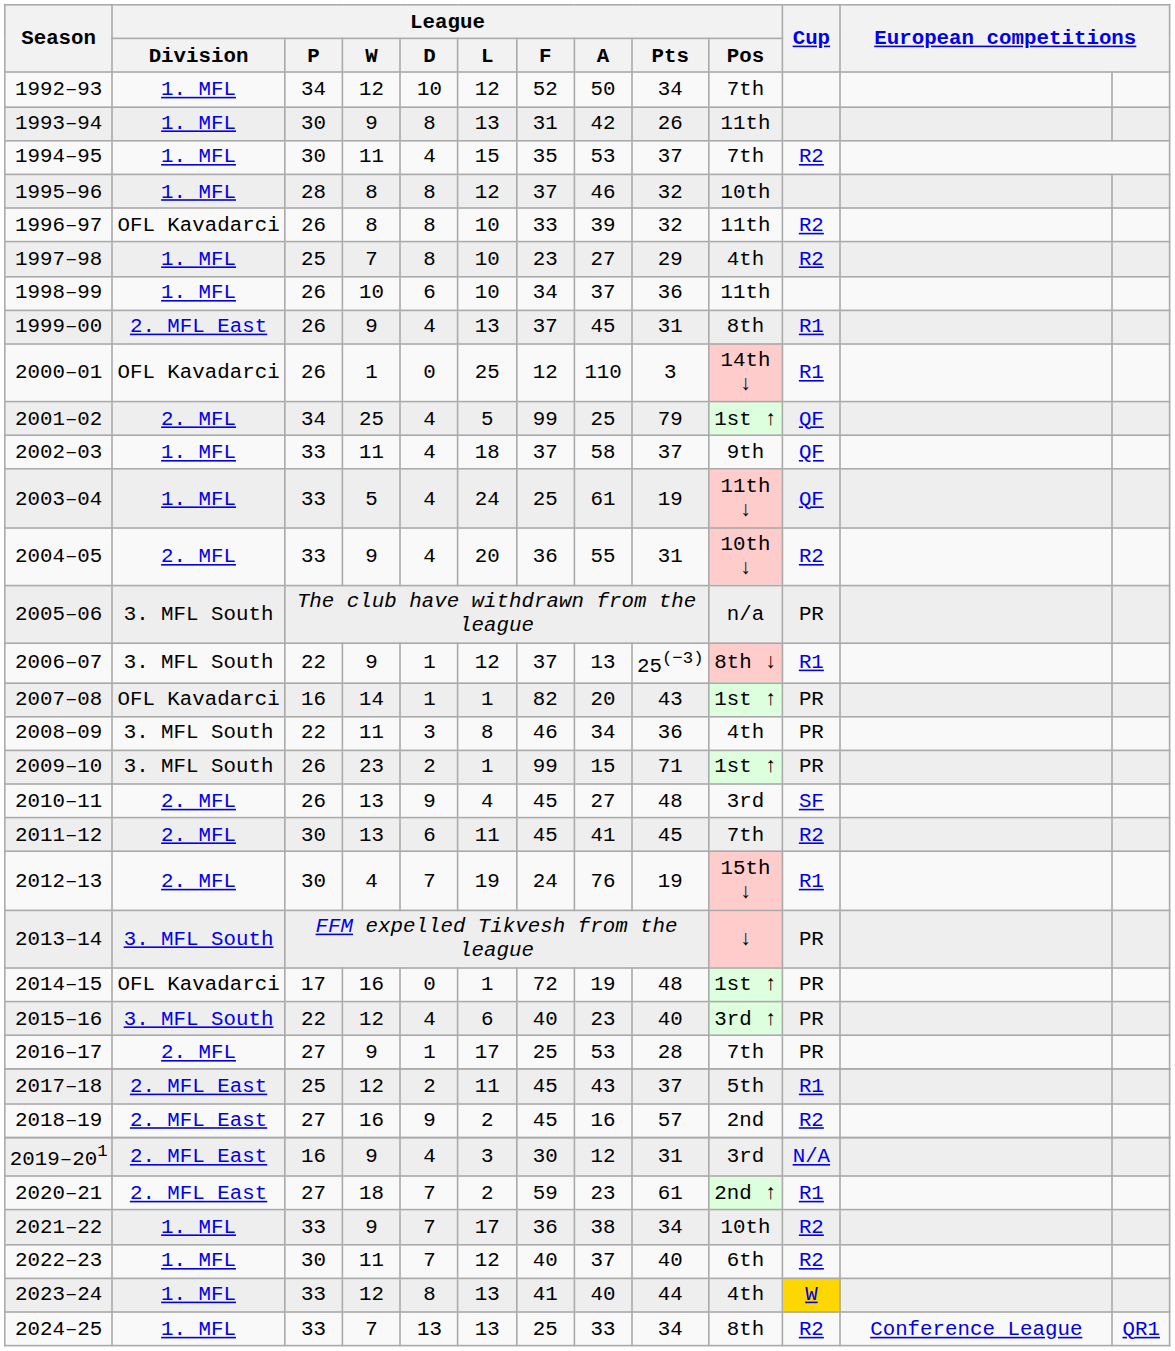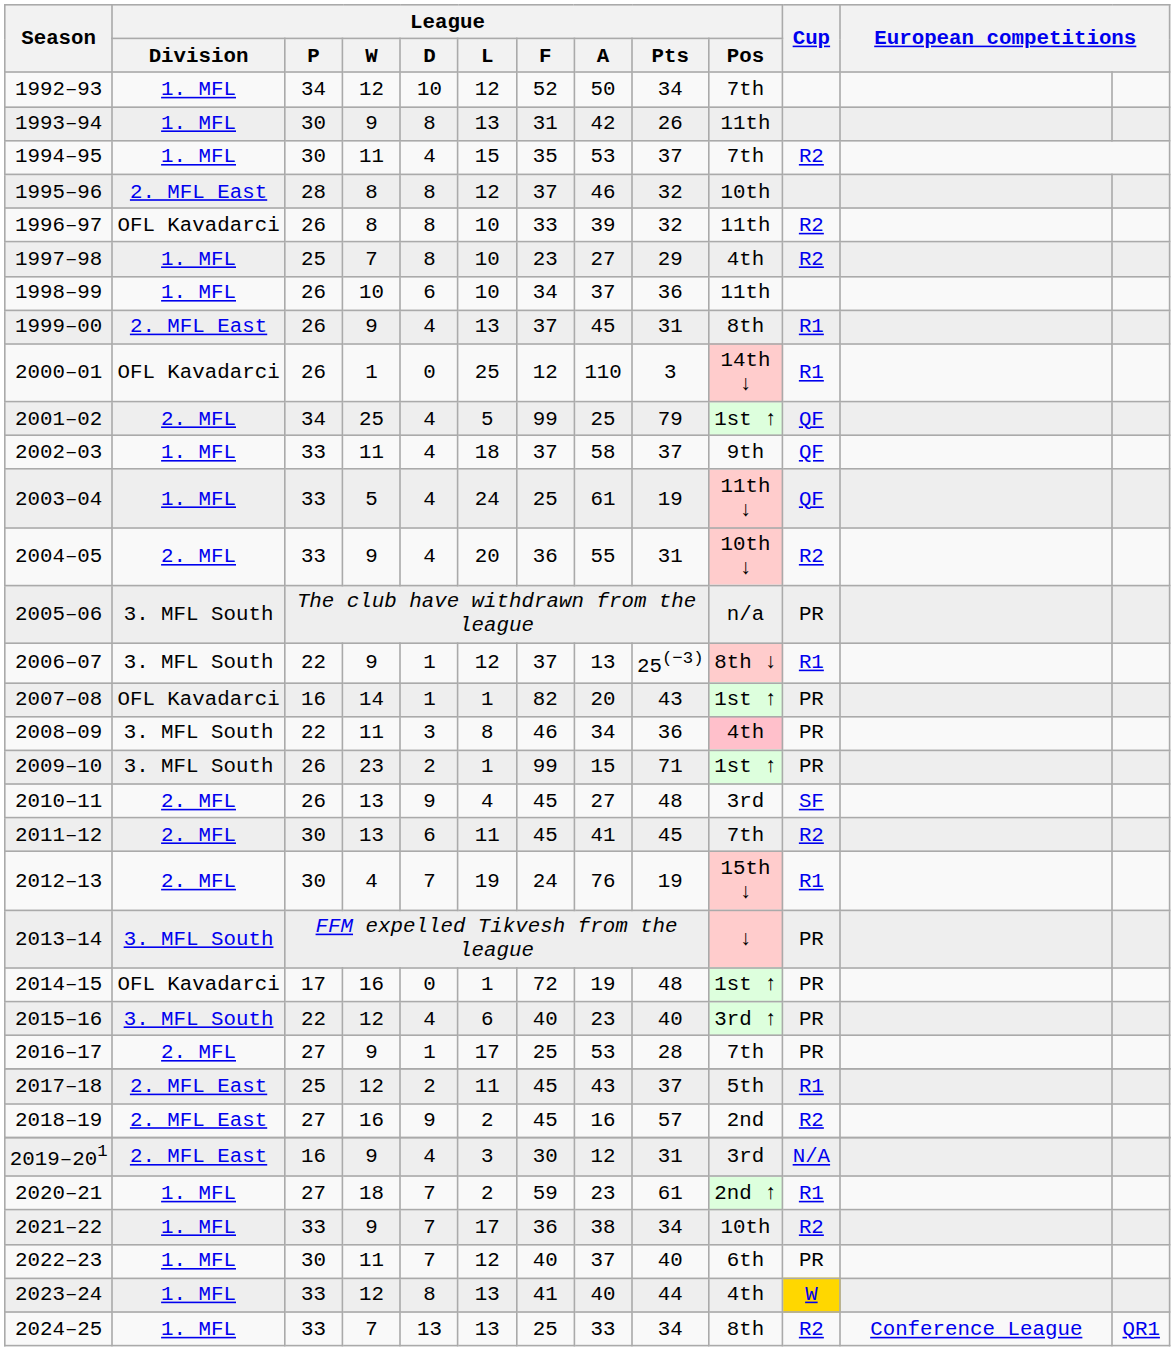1995–96 | League / Division: 1. MFL -> 2. MFL East
2008–09 | League / Pos: no background -> pink background
2020–21 | League / Division: 2. MFL East -> 1. MFL
2022–23 | Cup: R2 -> PR
